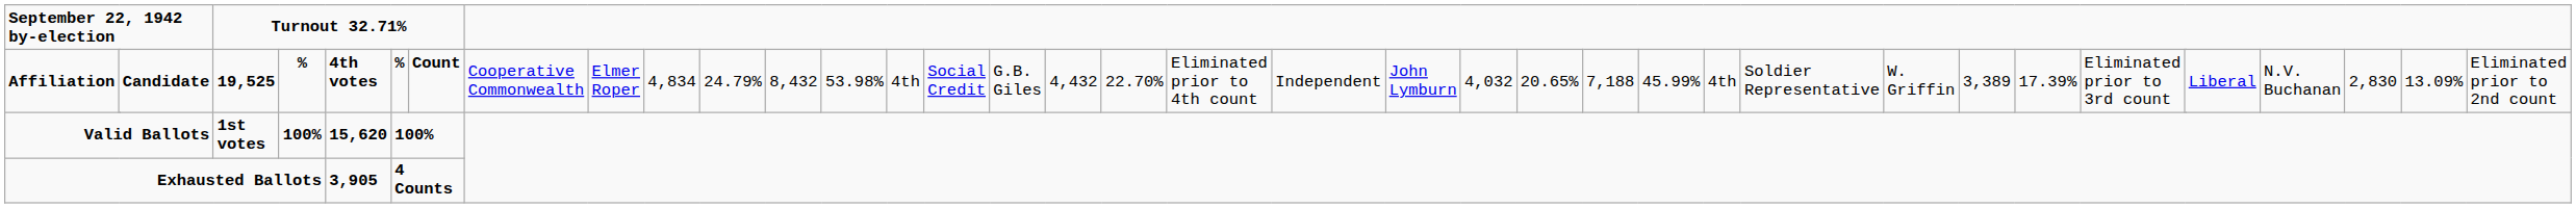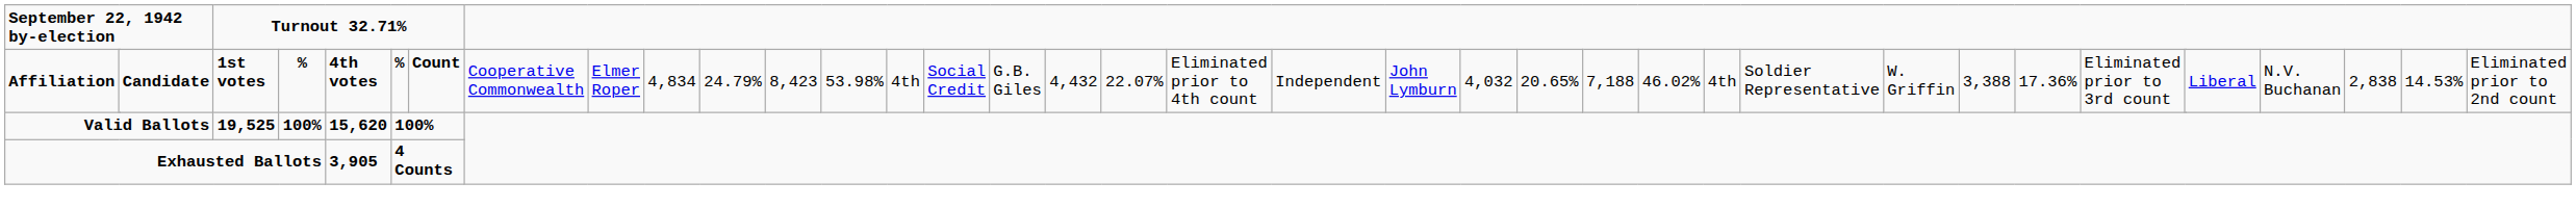Affiliation | column 4: 19,525 -> 1st votes
Affiliation | column 13: 8,432 -> 8,423
Affiliation | column 19: 22.70% -> 22.07%
Affiliation | column 28: 45.99% -> 46.02%
Affiliation | column 32: 3,389 -> 3,388
Affiliation | column 33: 17.39% -> 17.36%
Affiliation | column 39: 2,830 -> 2,838
Affiliation | column 40: 13.09% -> 14.53%
Valid Ballots | column 4: 1st votes -> 19,525
